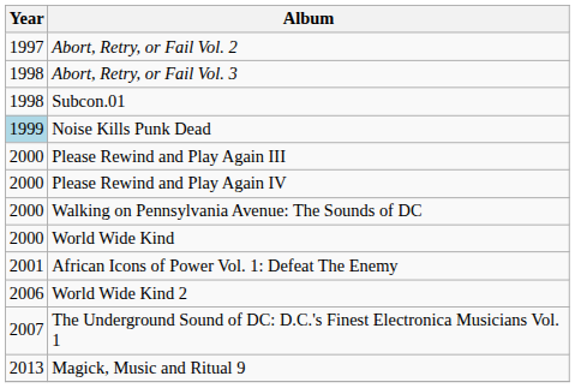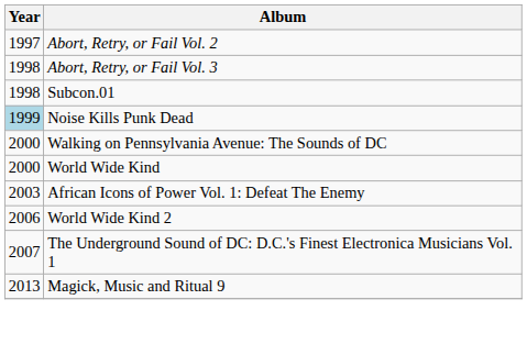- row: 2000 | Please Rewind and Play Again III
- row: 2000 | Please Rewind and Play Again IV
African Icons of Power Vol. 1: Defeat The Enemy | Year: 2001 -> 2003
